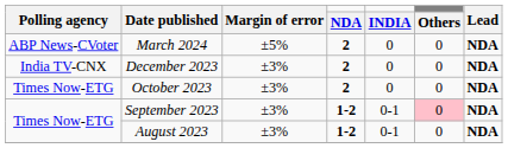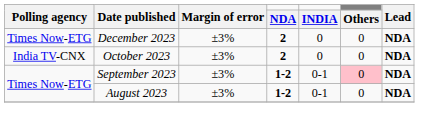- row: ABP News-CVoter | March 2024 | ±5% | 2 | 0 | 0 | NDA
December 2023 | Polling agency: India TV-CNX -> Times Now-ETG
October 2023 | Polling agency: Times Now-ETG -> India TV-CNX
